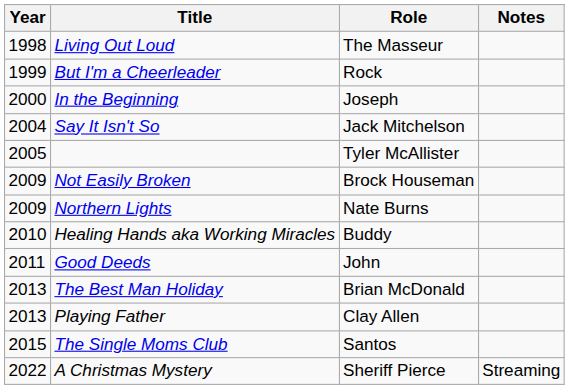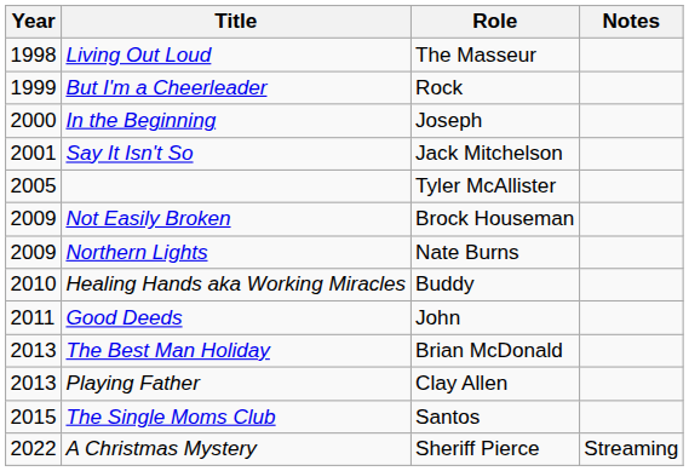Say It Isn't So | Year: 2004 -> 2001
